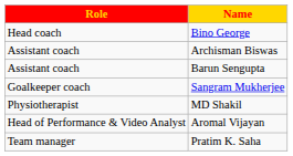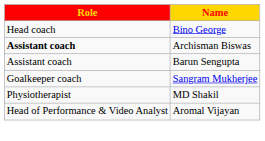Archisman Biswas | Role: normal -> bold
- row: Team manager | Pratim K. Saha
